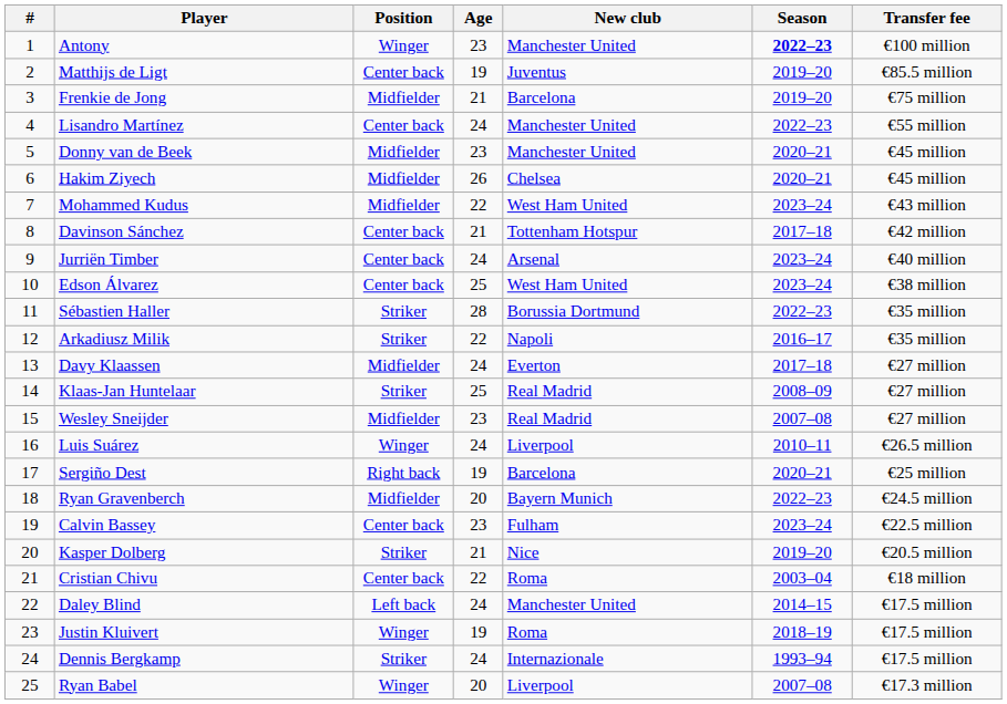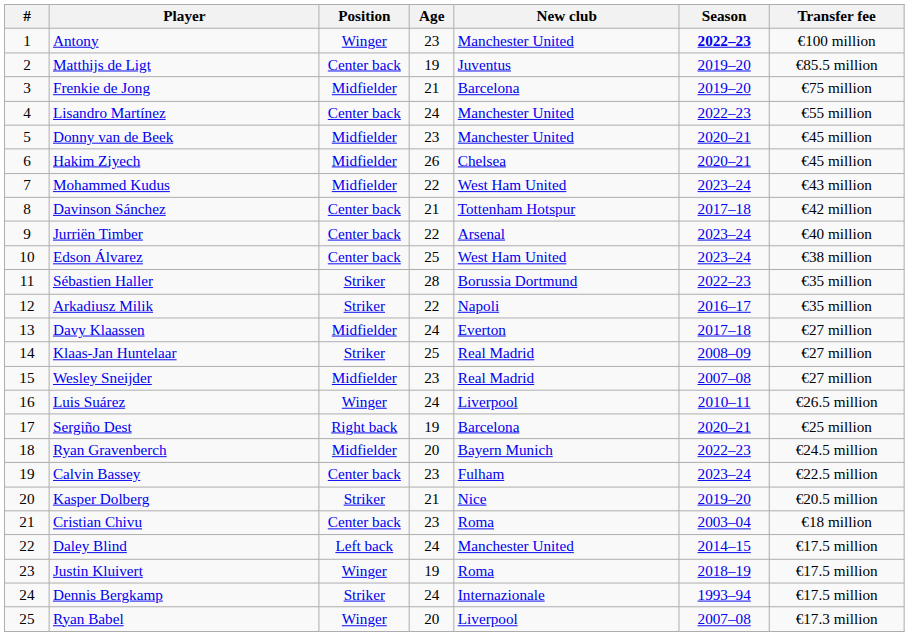Jurriën Timber | Age: 24 -> 22
Cristian Chivu | Age: 22 -> 23
